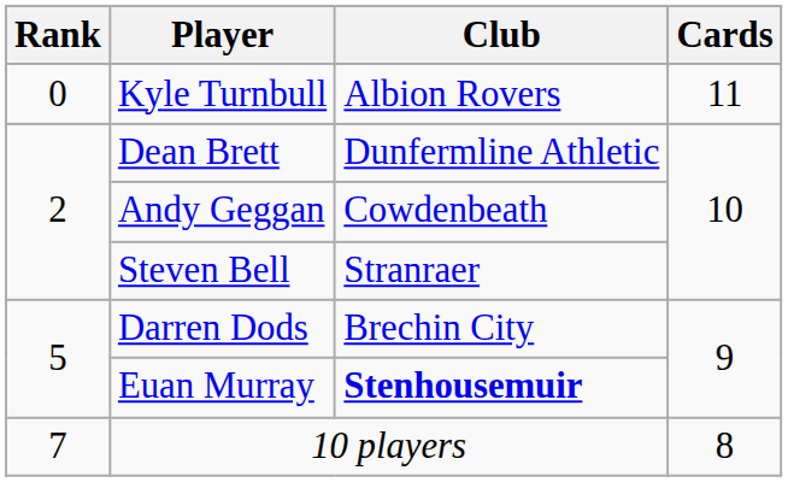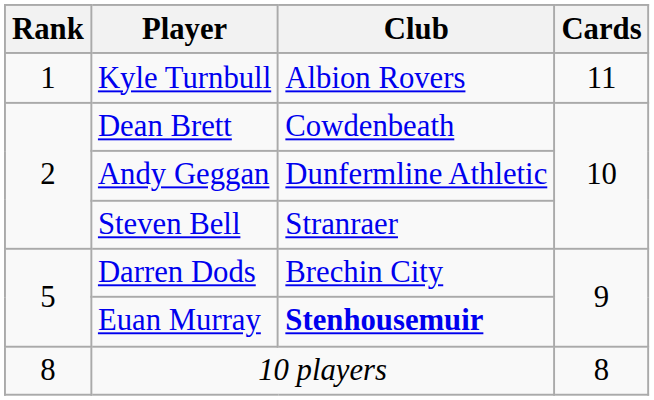Kyle Turnbull | Rank: 0 -> 1
Dean Brett | Club: Dunfermline Athletic -> Cowdenbeath
Andy Geggan | Club: Cowdenbeath -> Dunfermline Athletic
10 players | Rank: 7 -> 8
